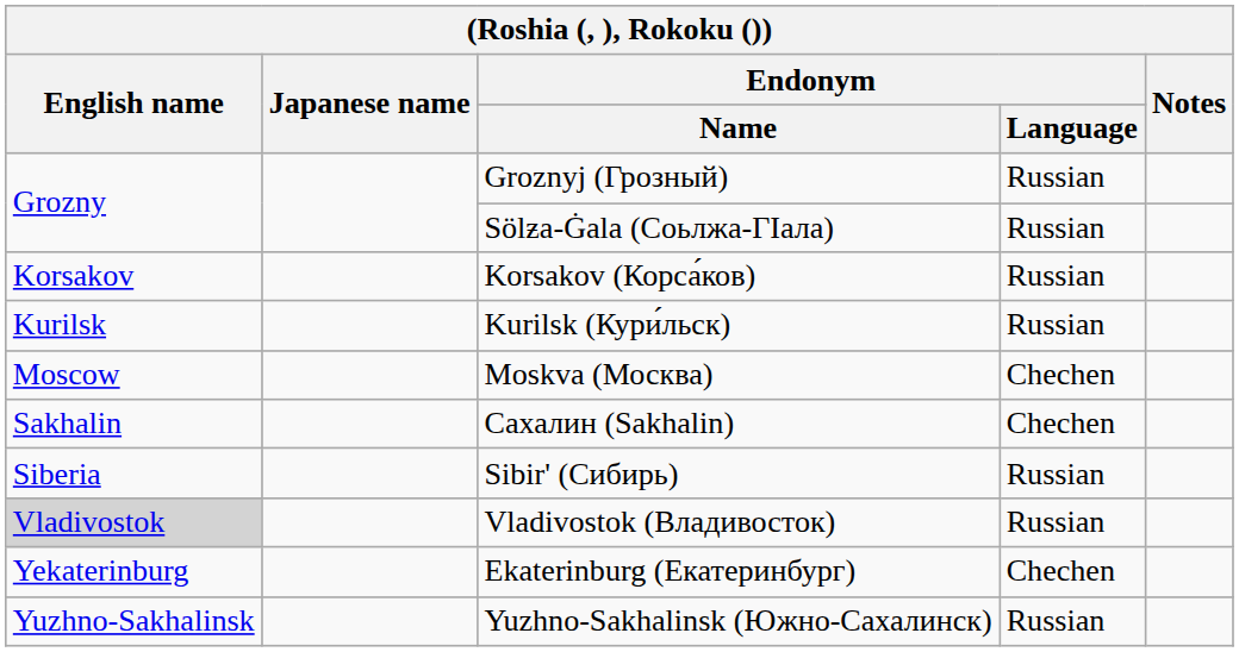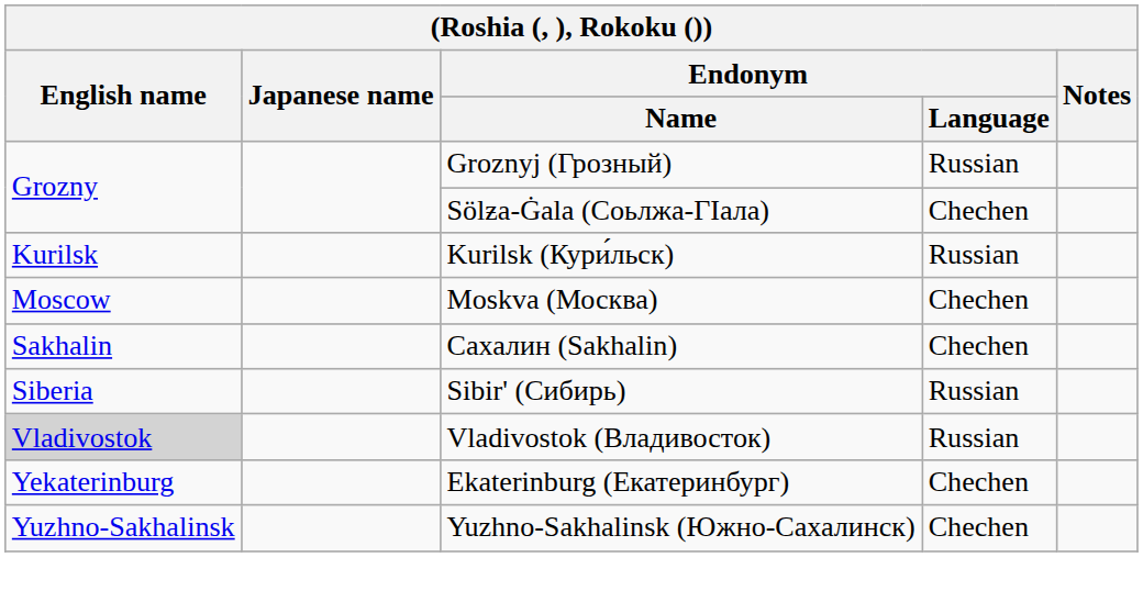Sölƶa-Ġala (Соьлжа-ГӀала) | Endonym / Language: Russian -> Chechen
- row: Korsakov | Korsakov (Корса́ков) | Russian
Yuzhno-Sakhalinsk (Южно-Сахалинск) | Endonym / Language: Russian -> Chechen
